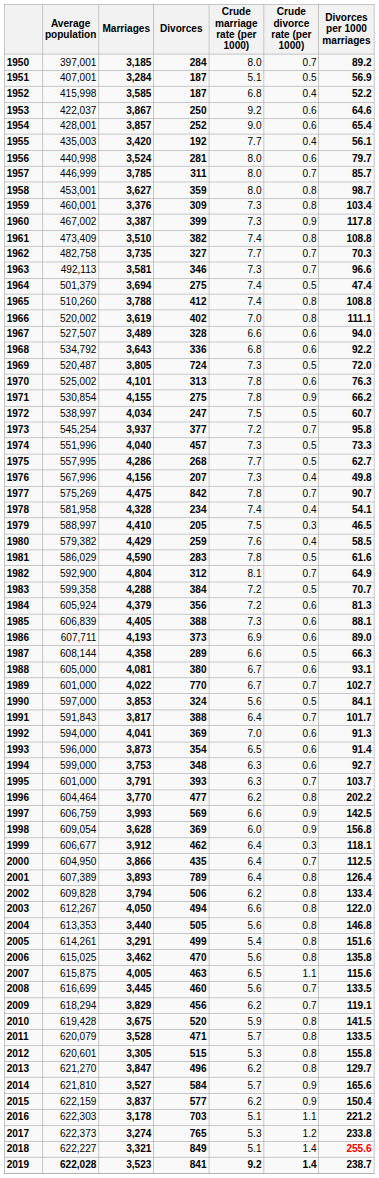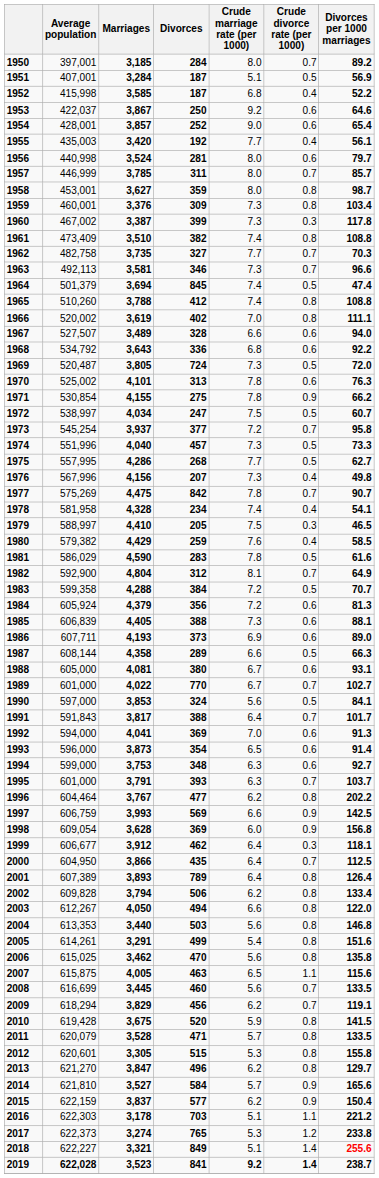1960 | Crude divorce rate (per 1000): 0.9 -> 0.3
1964 | Divorces: 275 -> 845
1996 | Marriages: 3,770 -> 3,767
2004 | Divorces: 505 -> 503
